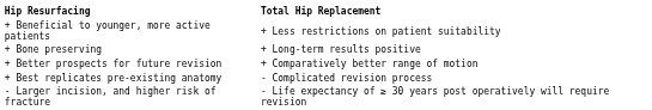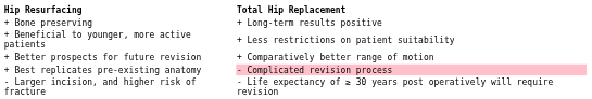rows swapped: + Bone preserving <-> + Beneficial to younger, more active patients
+ Best replicates pre-existing anatomy | Total Hip Replacement: no background -> pink background
